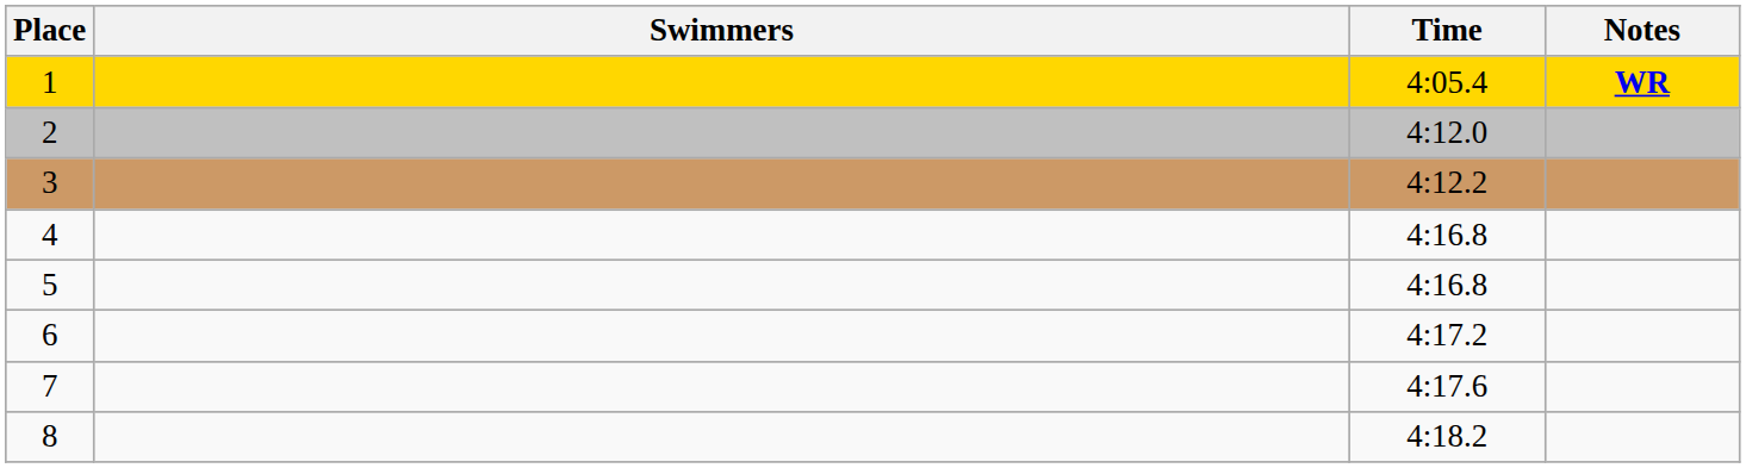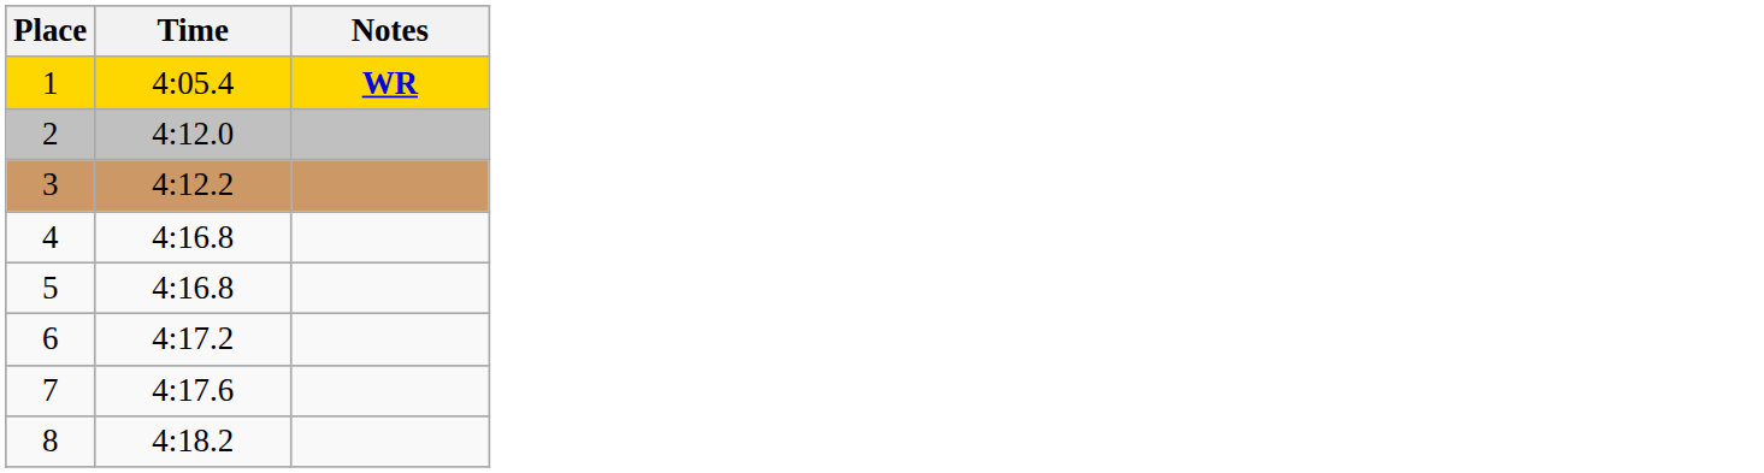- column: Swimmers
